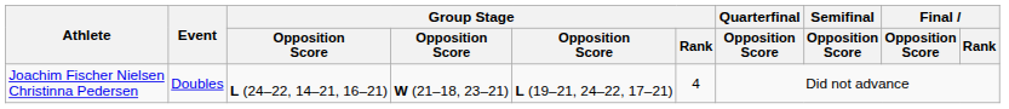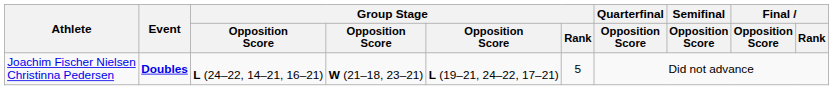Joachim Fischer Nielsen Christinna Pedersen | Event: normal -> bold
Joachim Fischer Nielsen Christinna Pedersen | Group Stage / Rank: 4 -> 5
